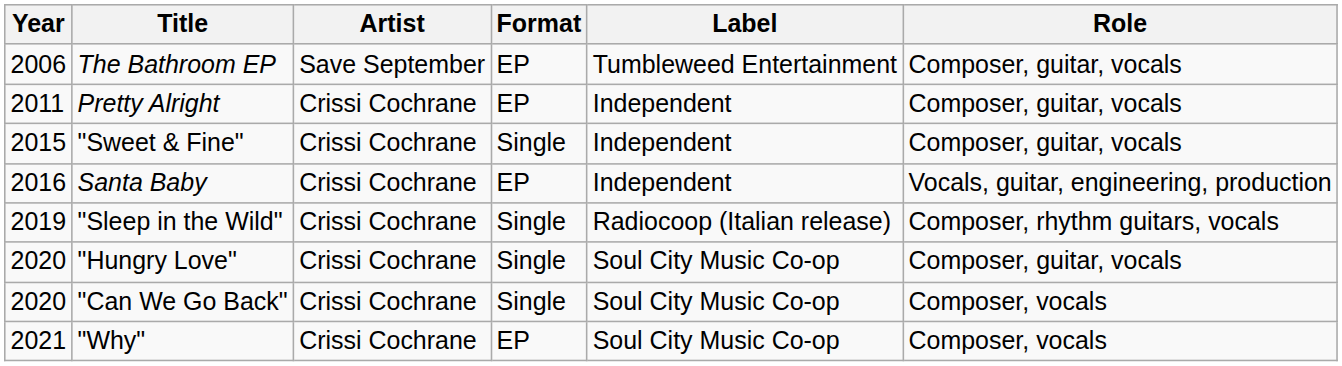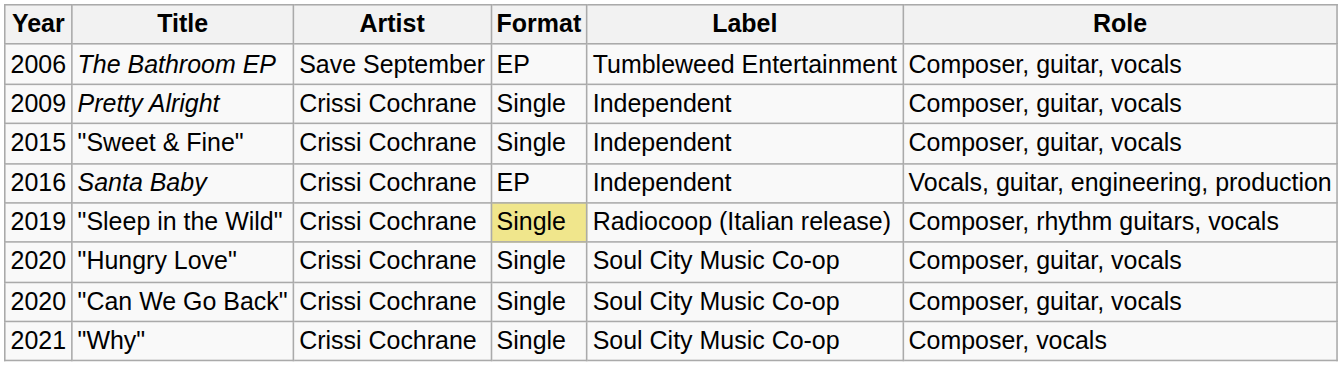Pretty Alright | Year: 2011 -> 2009
Pretty Alright | Format: EP -> Single
"Sleep in the Wild" | Format: no background -> khaki background
"Can We Go Back" | Role: Composer, vocals -> Composer, guitar, vocals
"Why" | Format: EP -> Single
